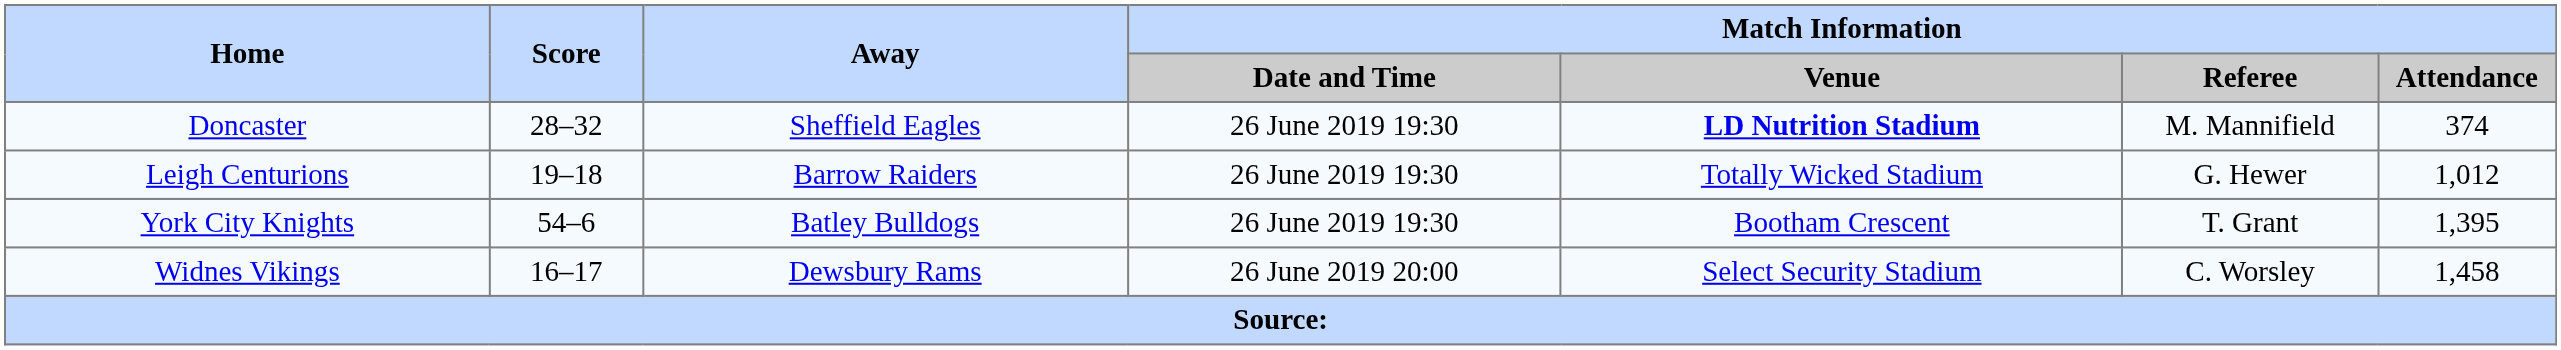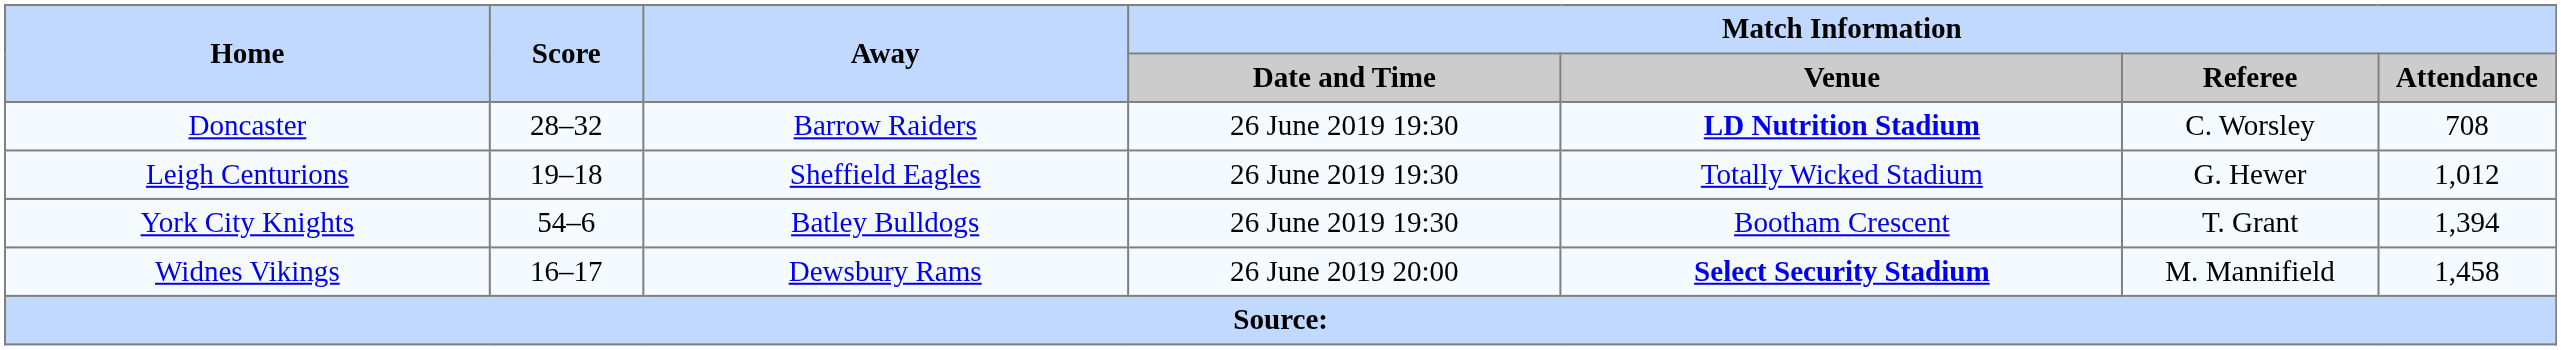Doncaster | Away: Sheffield Eagles -> Barrow Raiders
Doncaster | Match Information / Referee: M. Mannifield -> C. Worsley
Doncaster | Match Information / Attendance: 374 -> 708
Leigh Centurions | Away: Barrow Raiders -> Sheffield Eagles
York City Knights | Match Information / Attendance: 1,395 -> 1,394
Widnes Vikings | Match Information / Venue: normal -> bold
Widnes Vikings | Match Information / Referee: C. Worsley -> M. Mannifield
